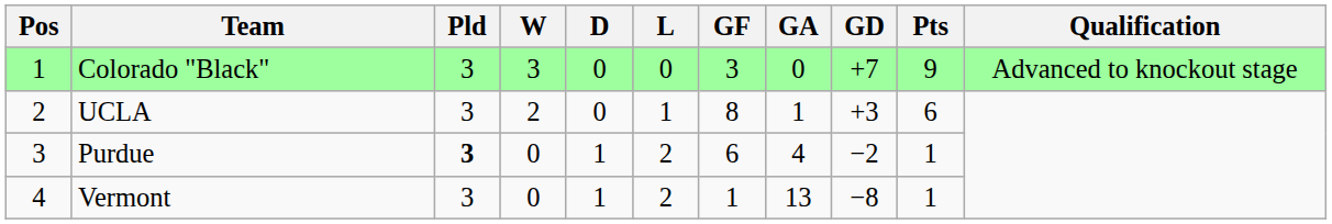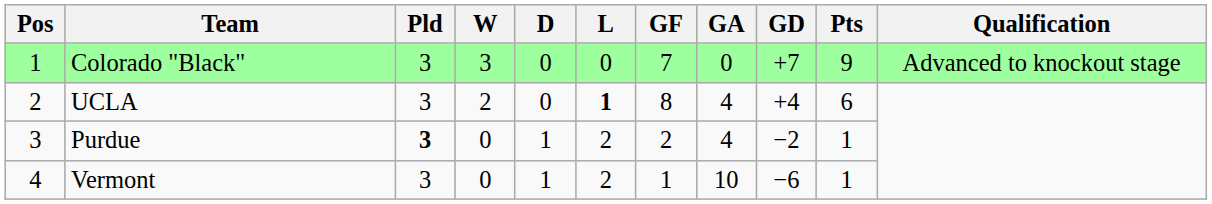Colorado "Black" | GF: 3 -> 7
UCLA | L: normal -> bold
UCLA | GA: 1 -> 4
UCLA | GD: +3 -> +4
Purdue | GF: 6 -> 2
Vermont | GA: 13 -> 10
Vermont | GD: −8 -> −6
